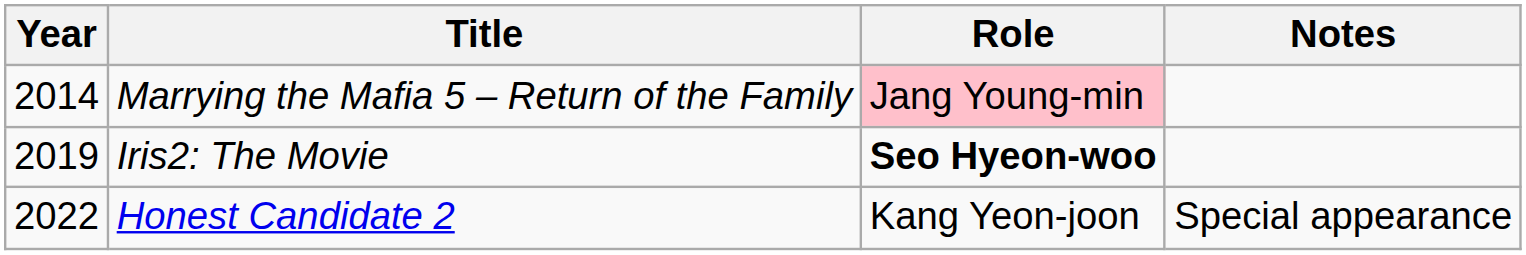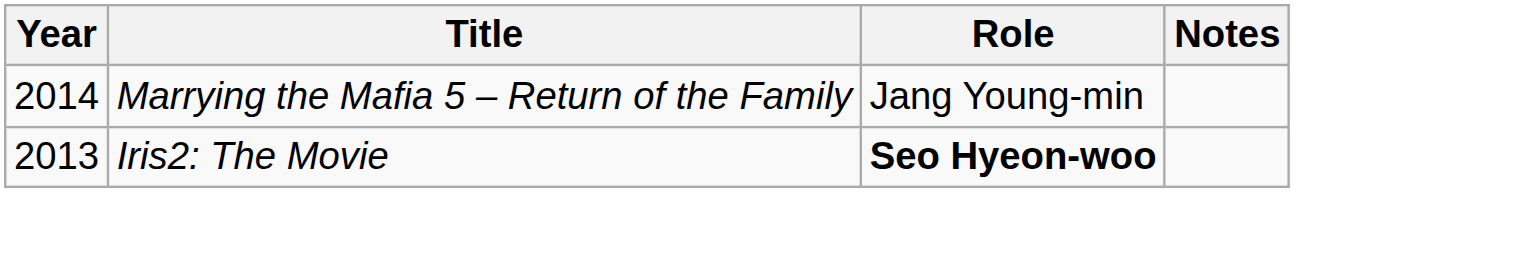Marrying the Mafia 5 – Return of the Family | Role: pink background -> no background
Iris2: The Movie | Year: 2019 -> 2013
- row: 2022 | Honest Candidate 2 | Kang Yeon-joon | Special appearance
